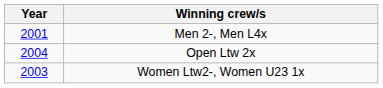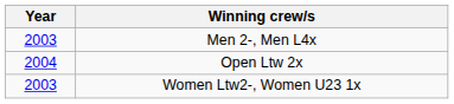Men 2-, Men L4x | Year: 2001 -> 2003
